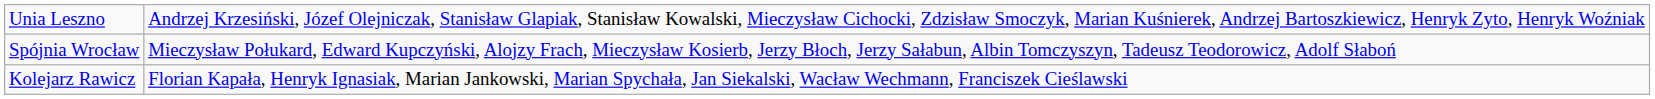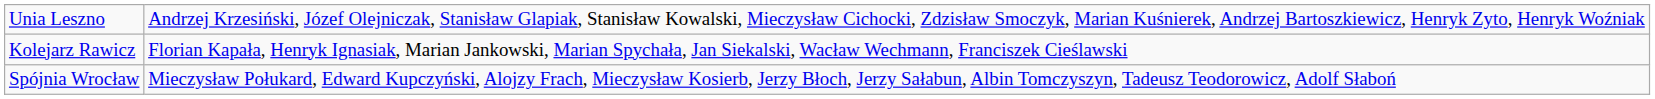rows swapped: Spójnia Wrocław <-> Kolejarz Rawicz
